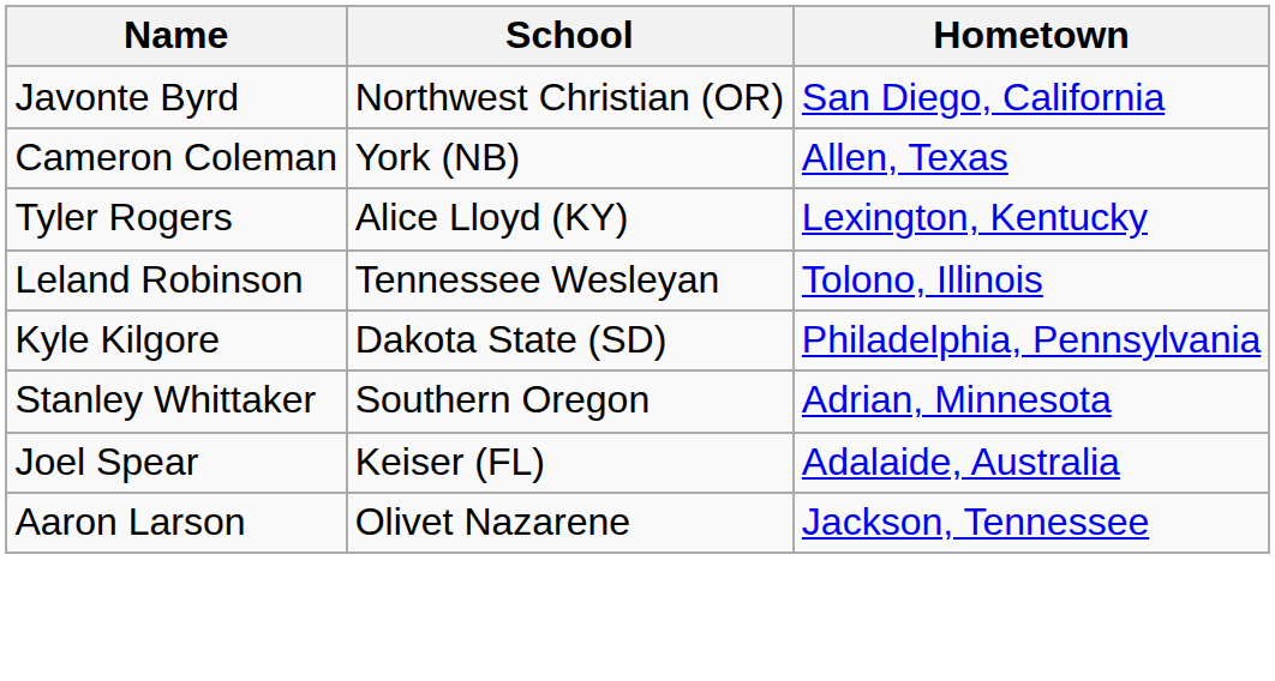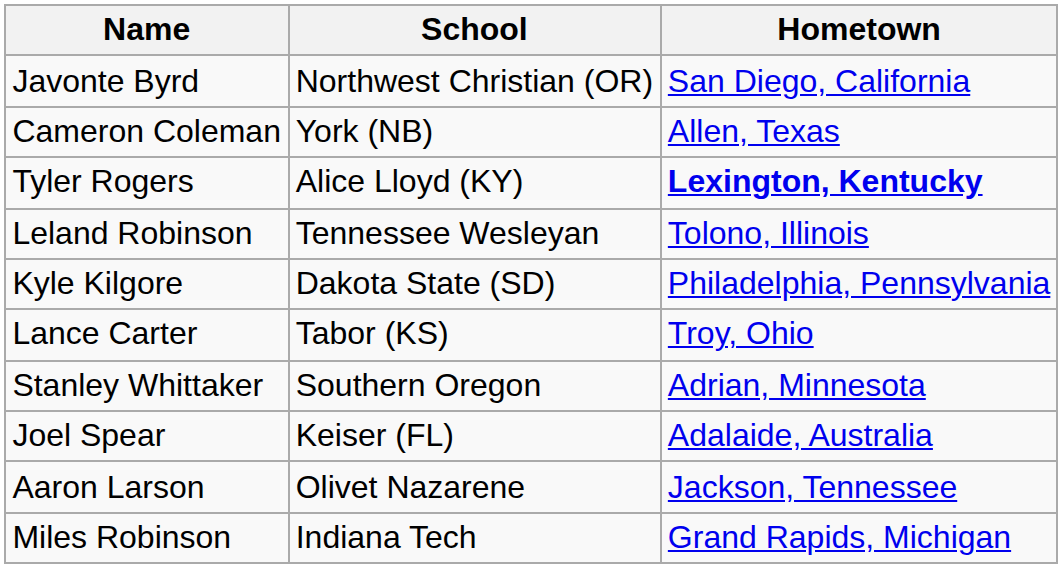Tyler Rogers | Hometown: normal -> bold
+ row: Lance Carter | Tabor (KS) | Troy, Ohio
+ row: Miles Robinson | Indiana Tech | Grand Rapids, Michigan
